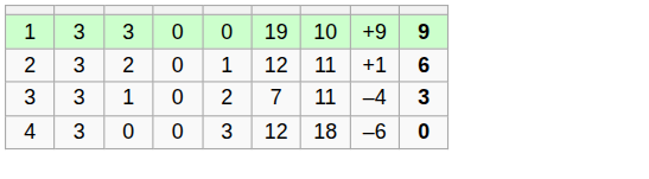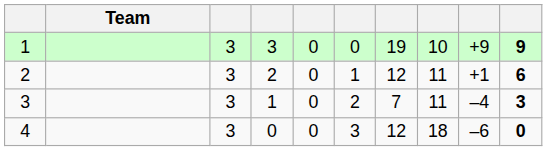+ column: Team
